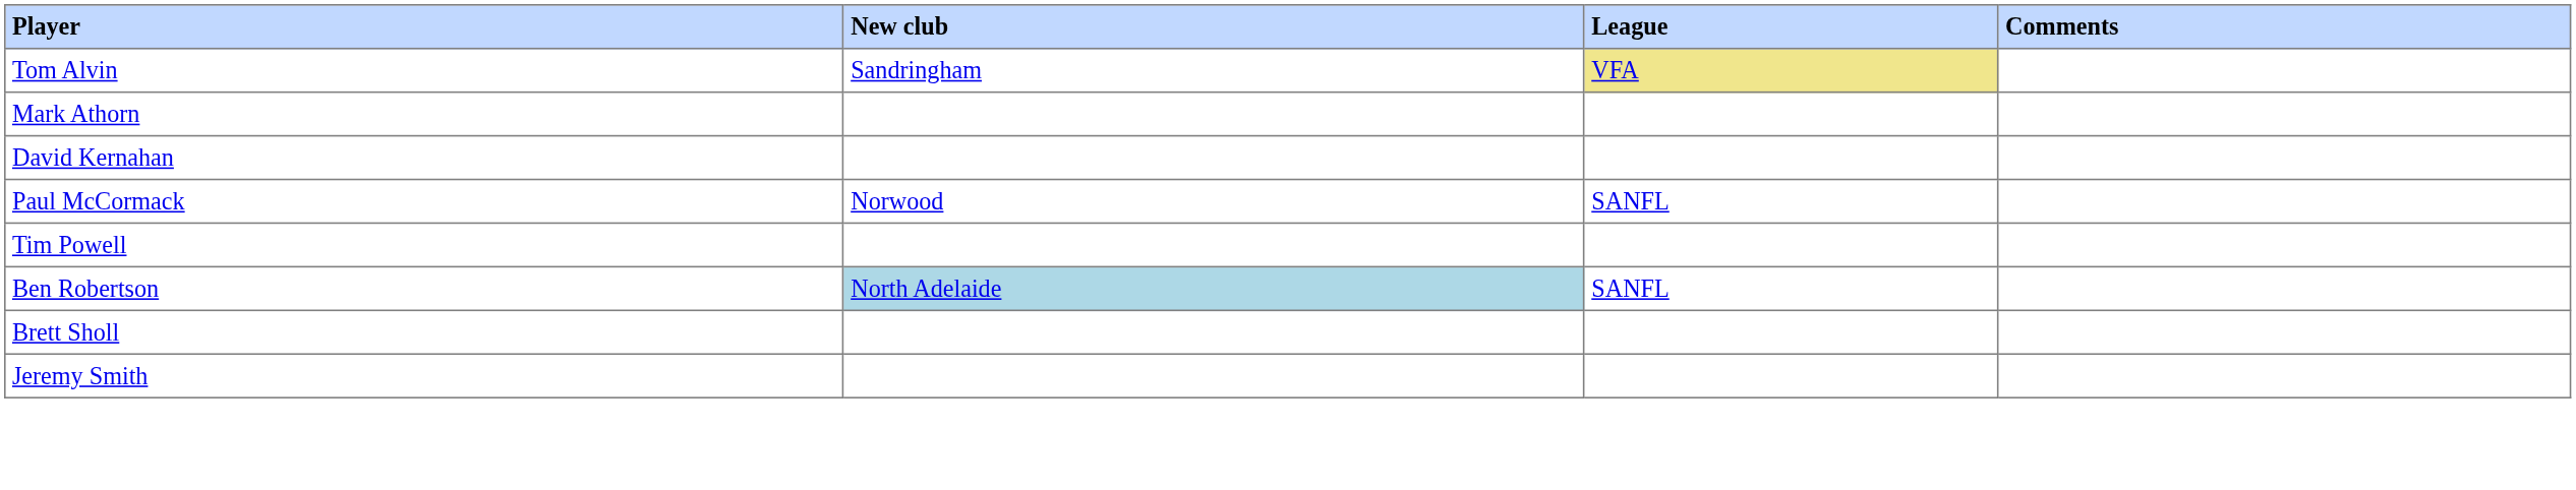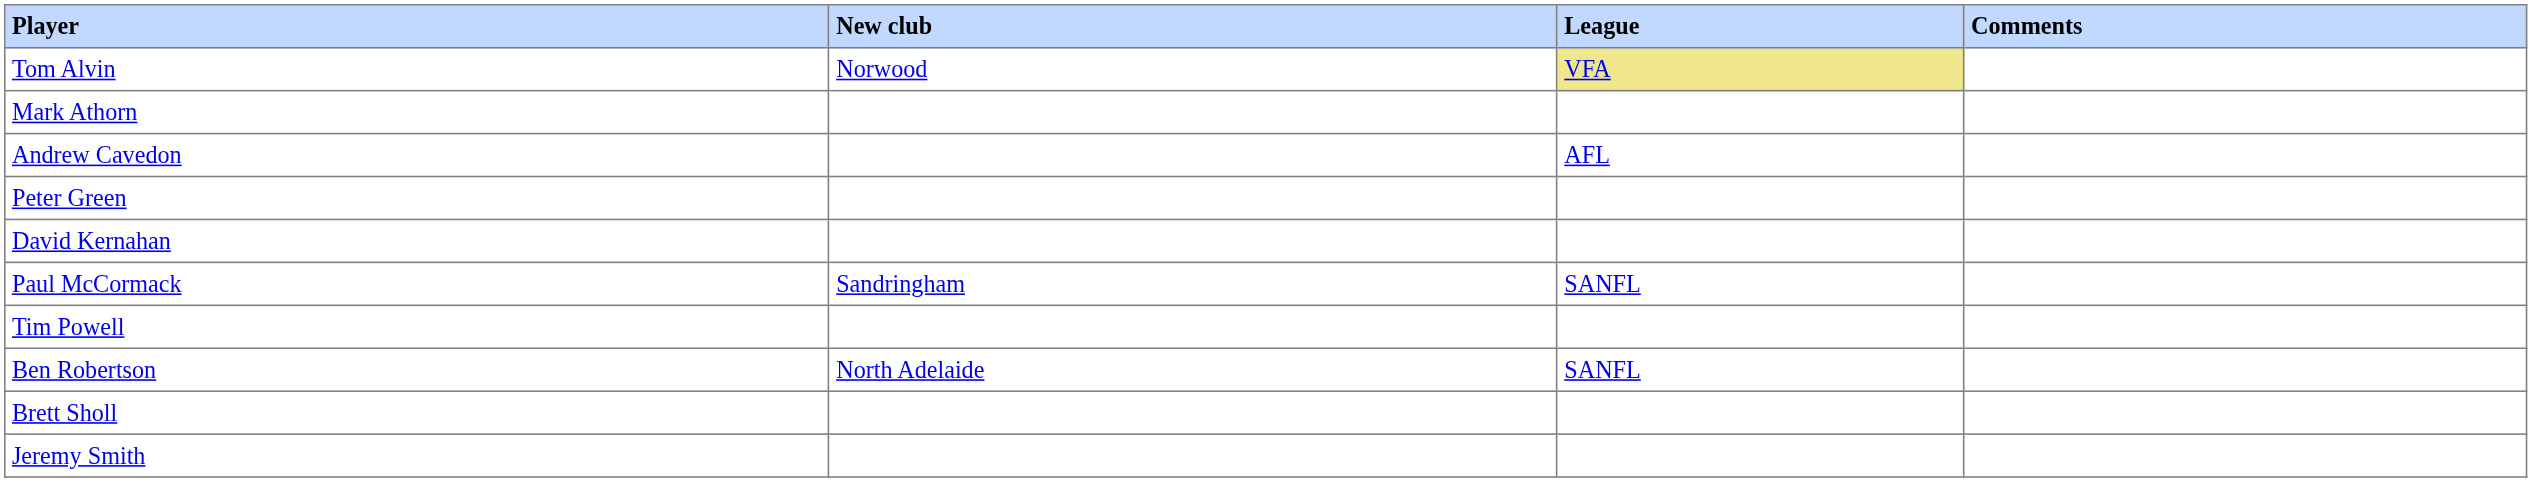Tom Alvin | New club: Sandringham -> Norwood
+ row: Andrew Cavedon | AFL
+ row: Peter Green
Paul McCormack | New club: Norwood -> Sandringham
Ben Robertson | New club: lightblue background -> no background
